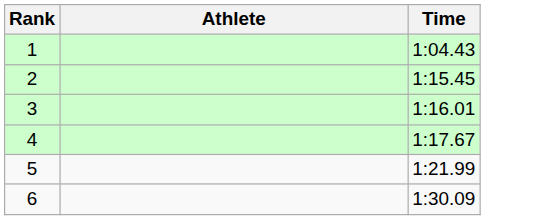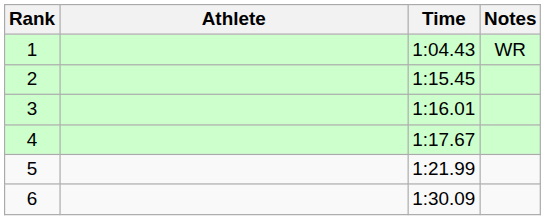+ column: Notes | WR
